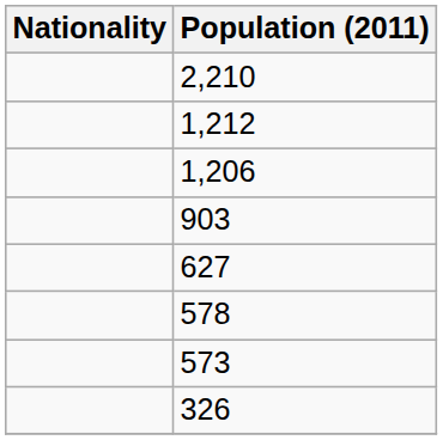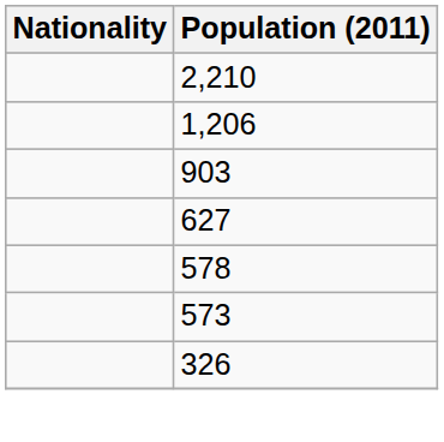- row: 1,212
